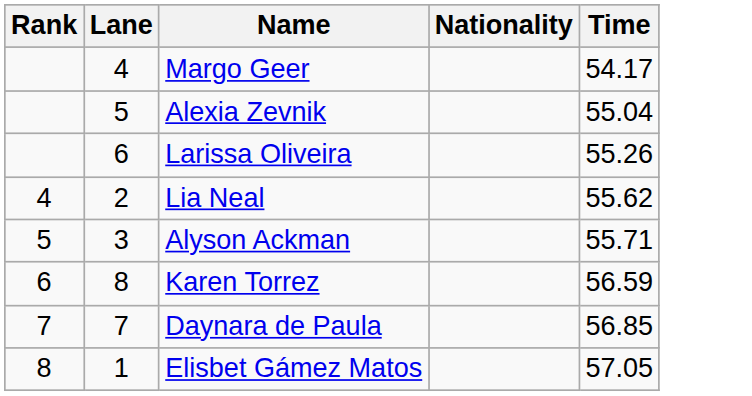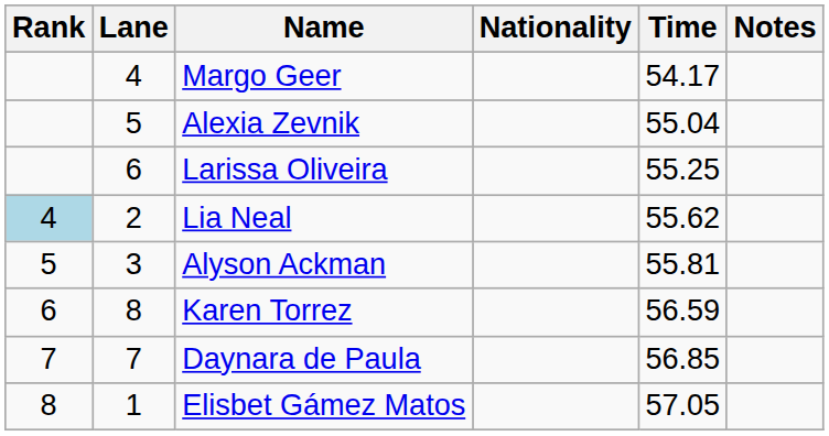+ column: Notes
Larissa Oliveira | Time: 55.26 -> 55.25
Lia Neal | Rank: no background -> lightblue background
Alyson Ackman | Time: 55.71 -> 55.81
